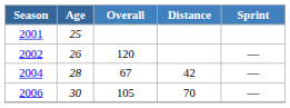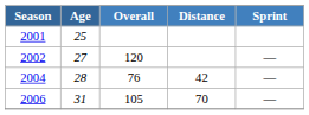2002 | Age: 26 -> 27
2004 | Overall: 67 -> 76
2006 | Age: 30 -> 31
